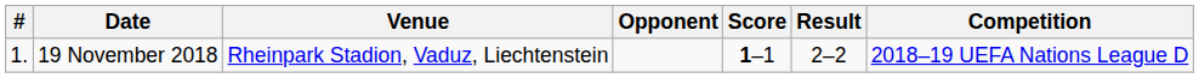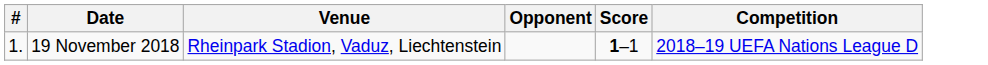- column: Result | 2–2
